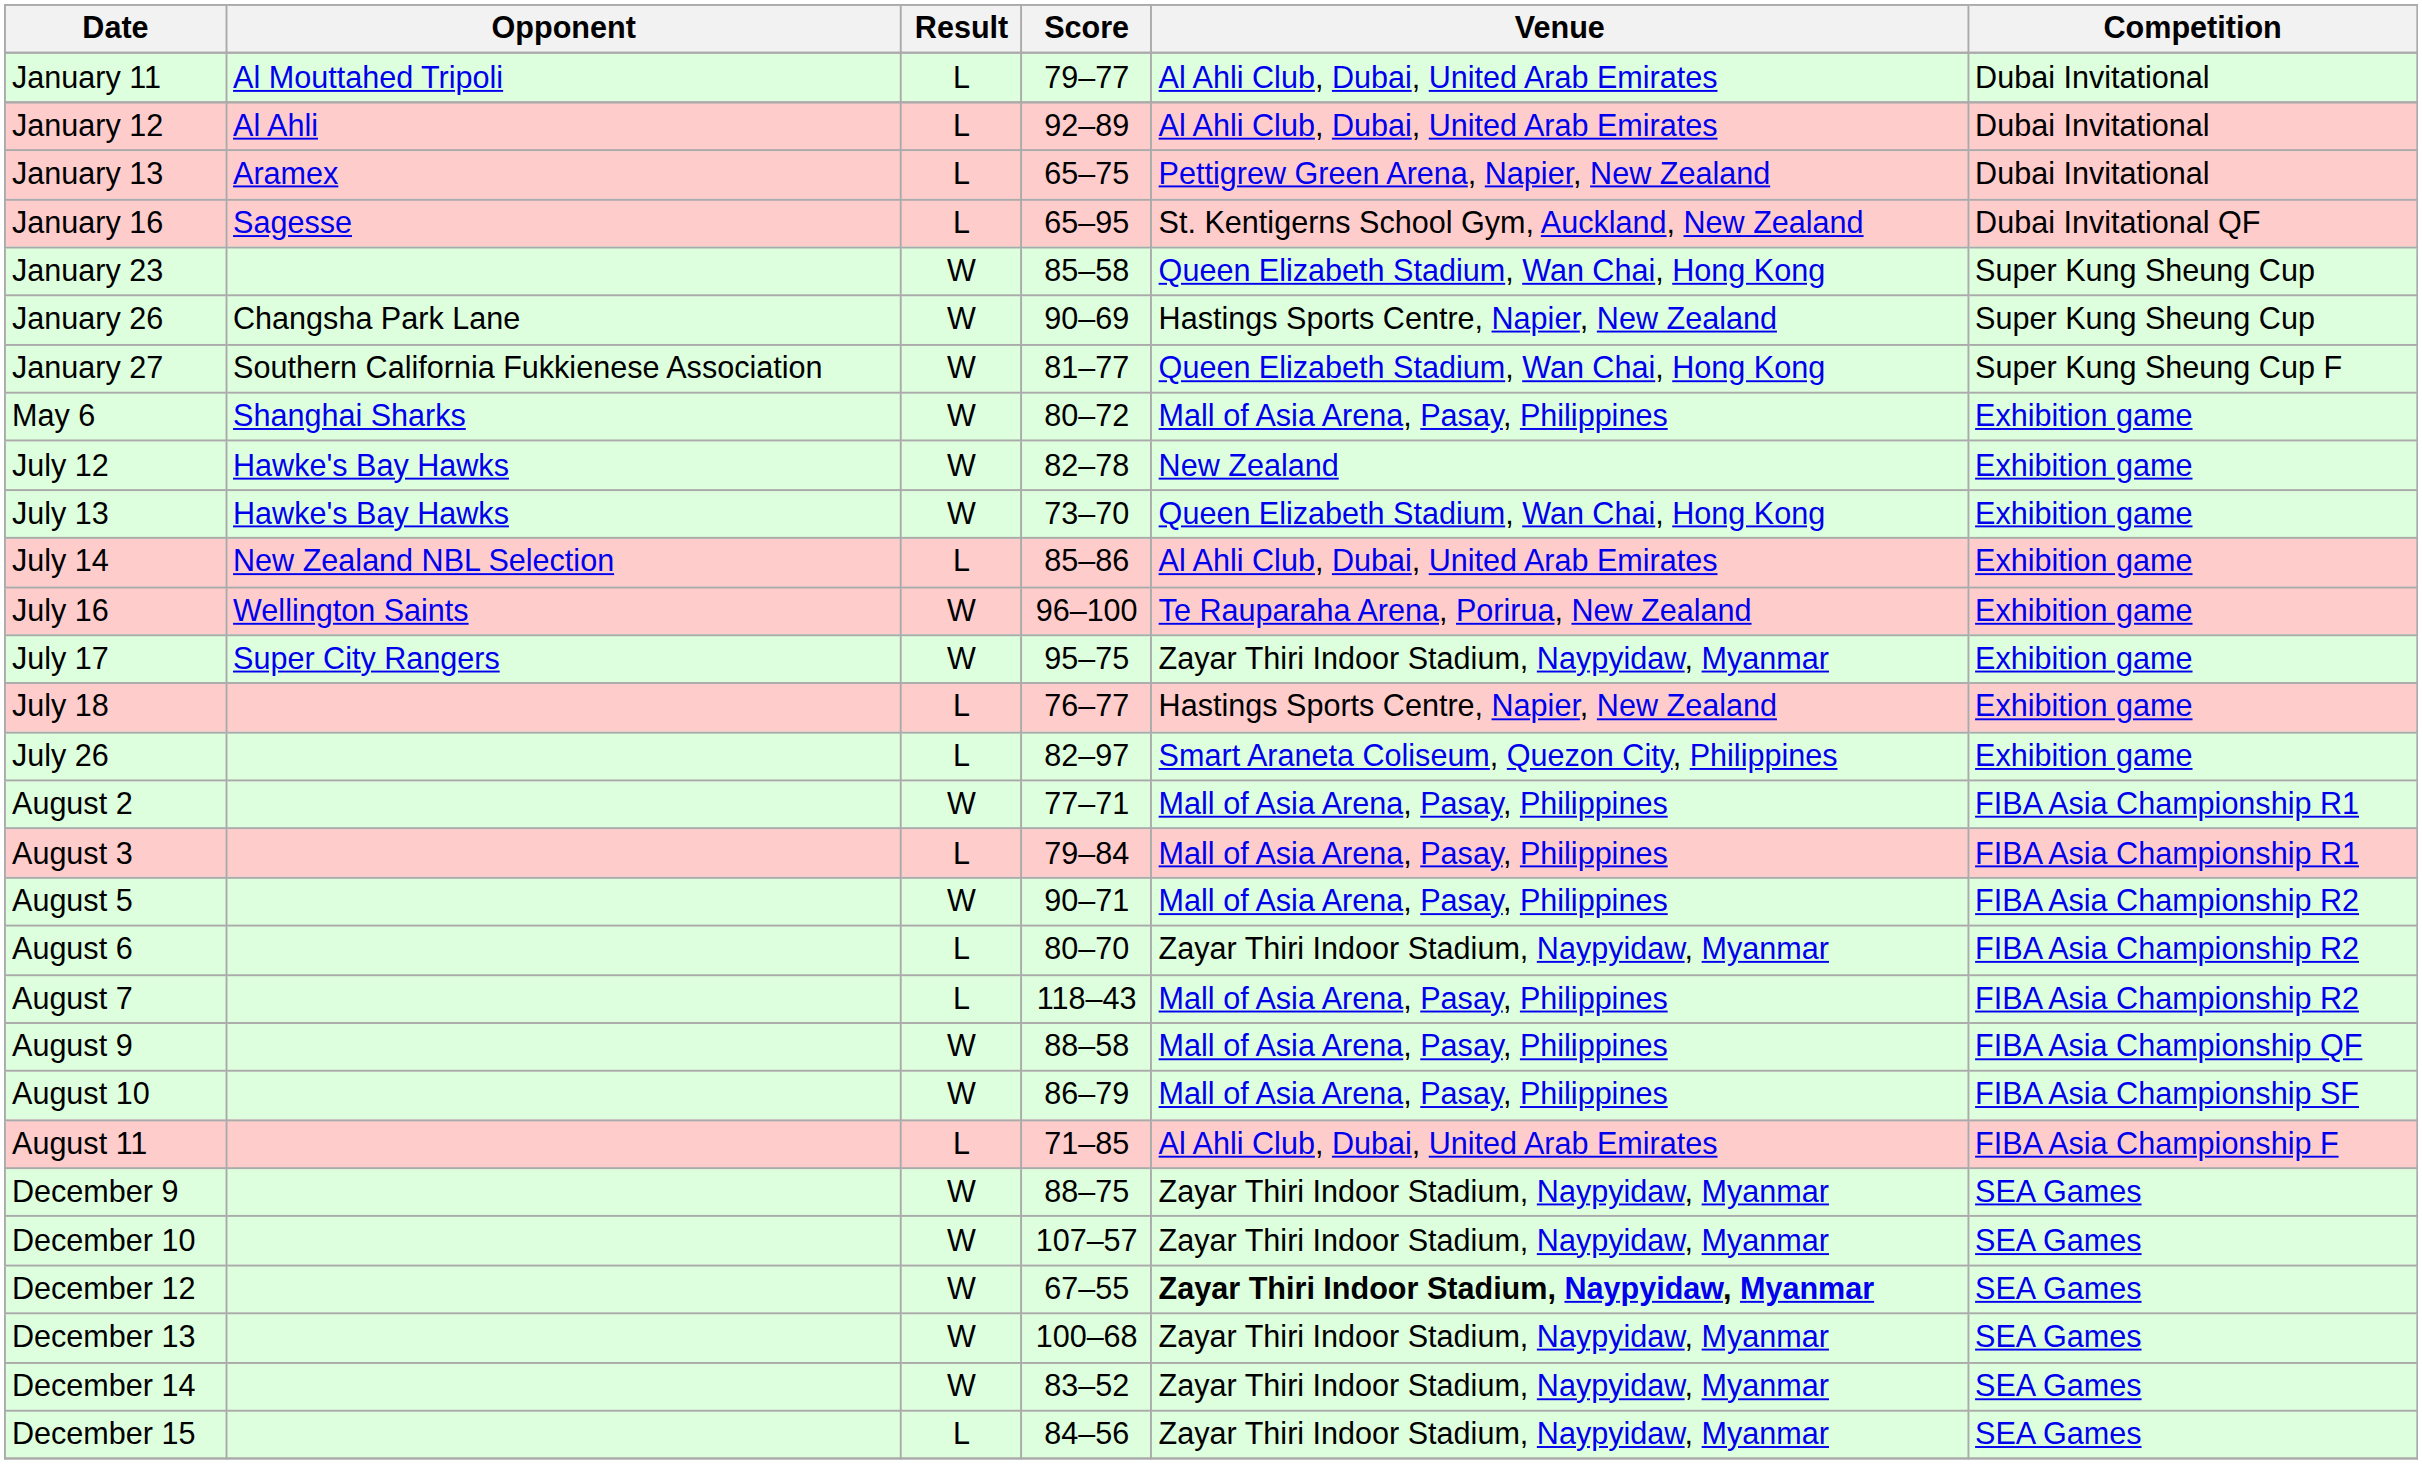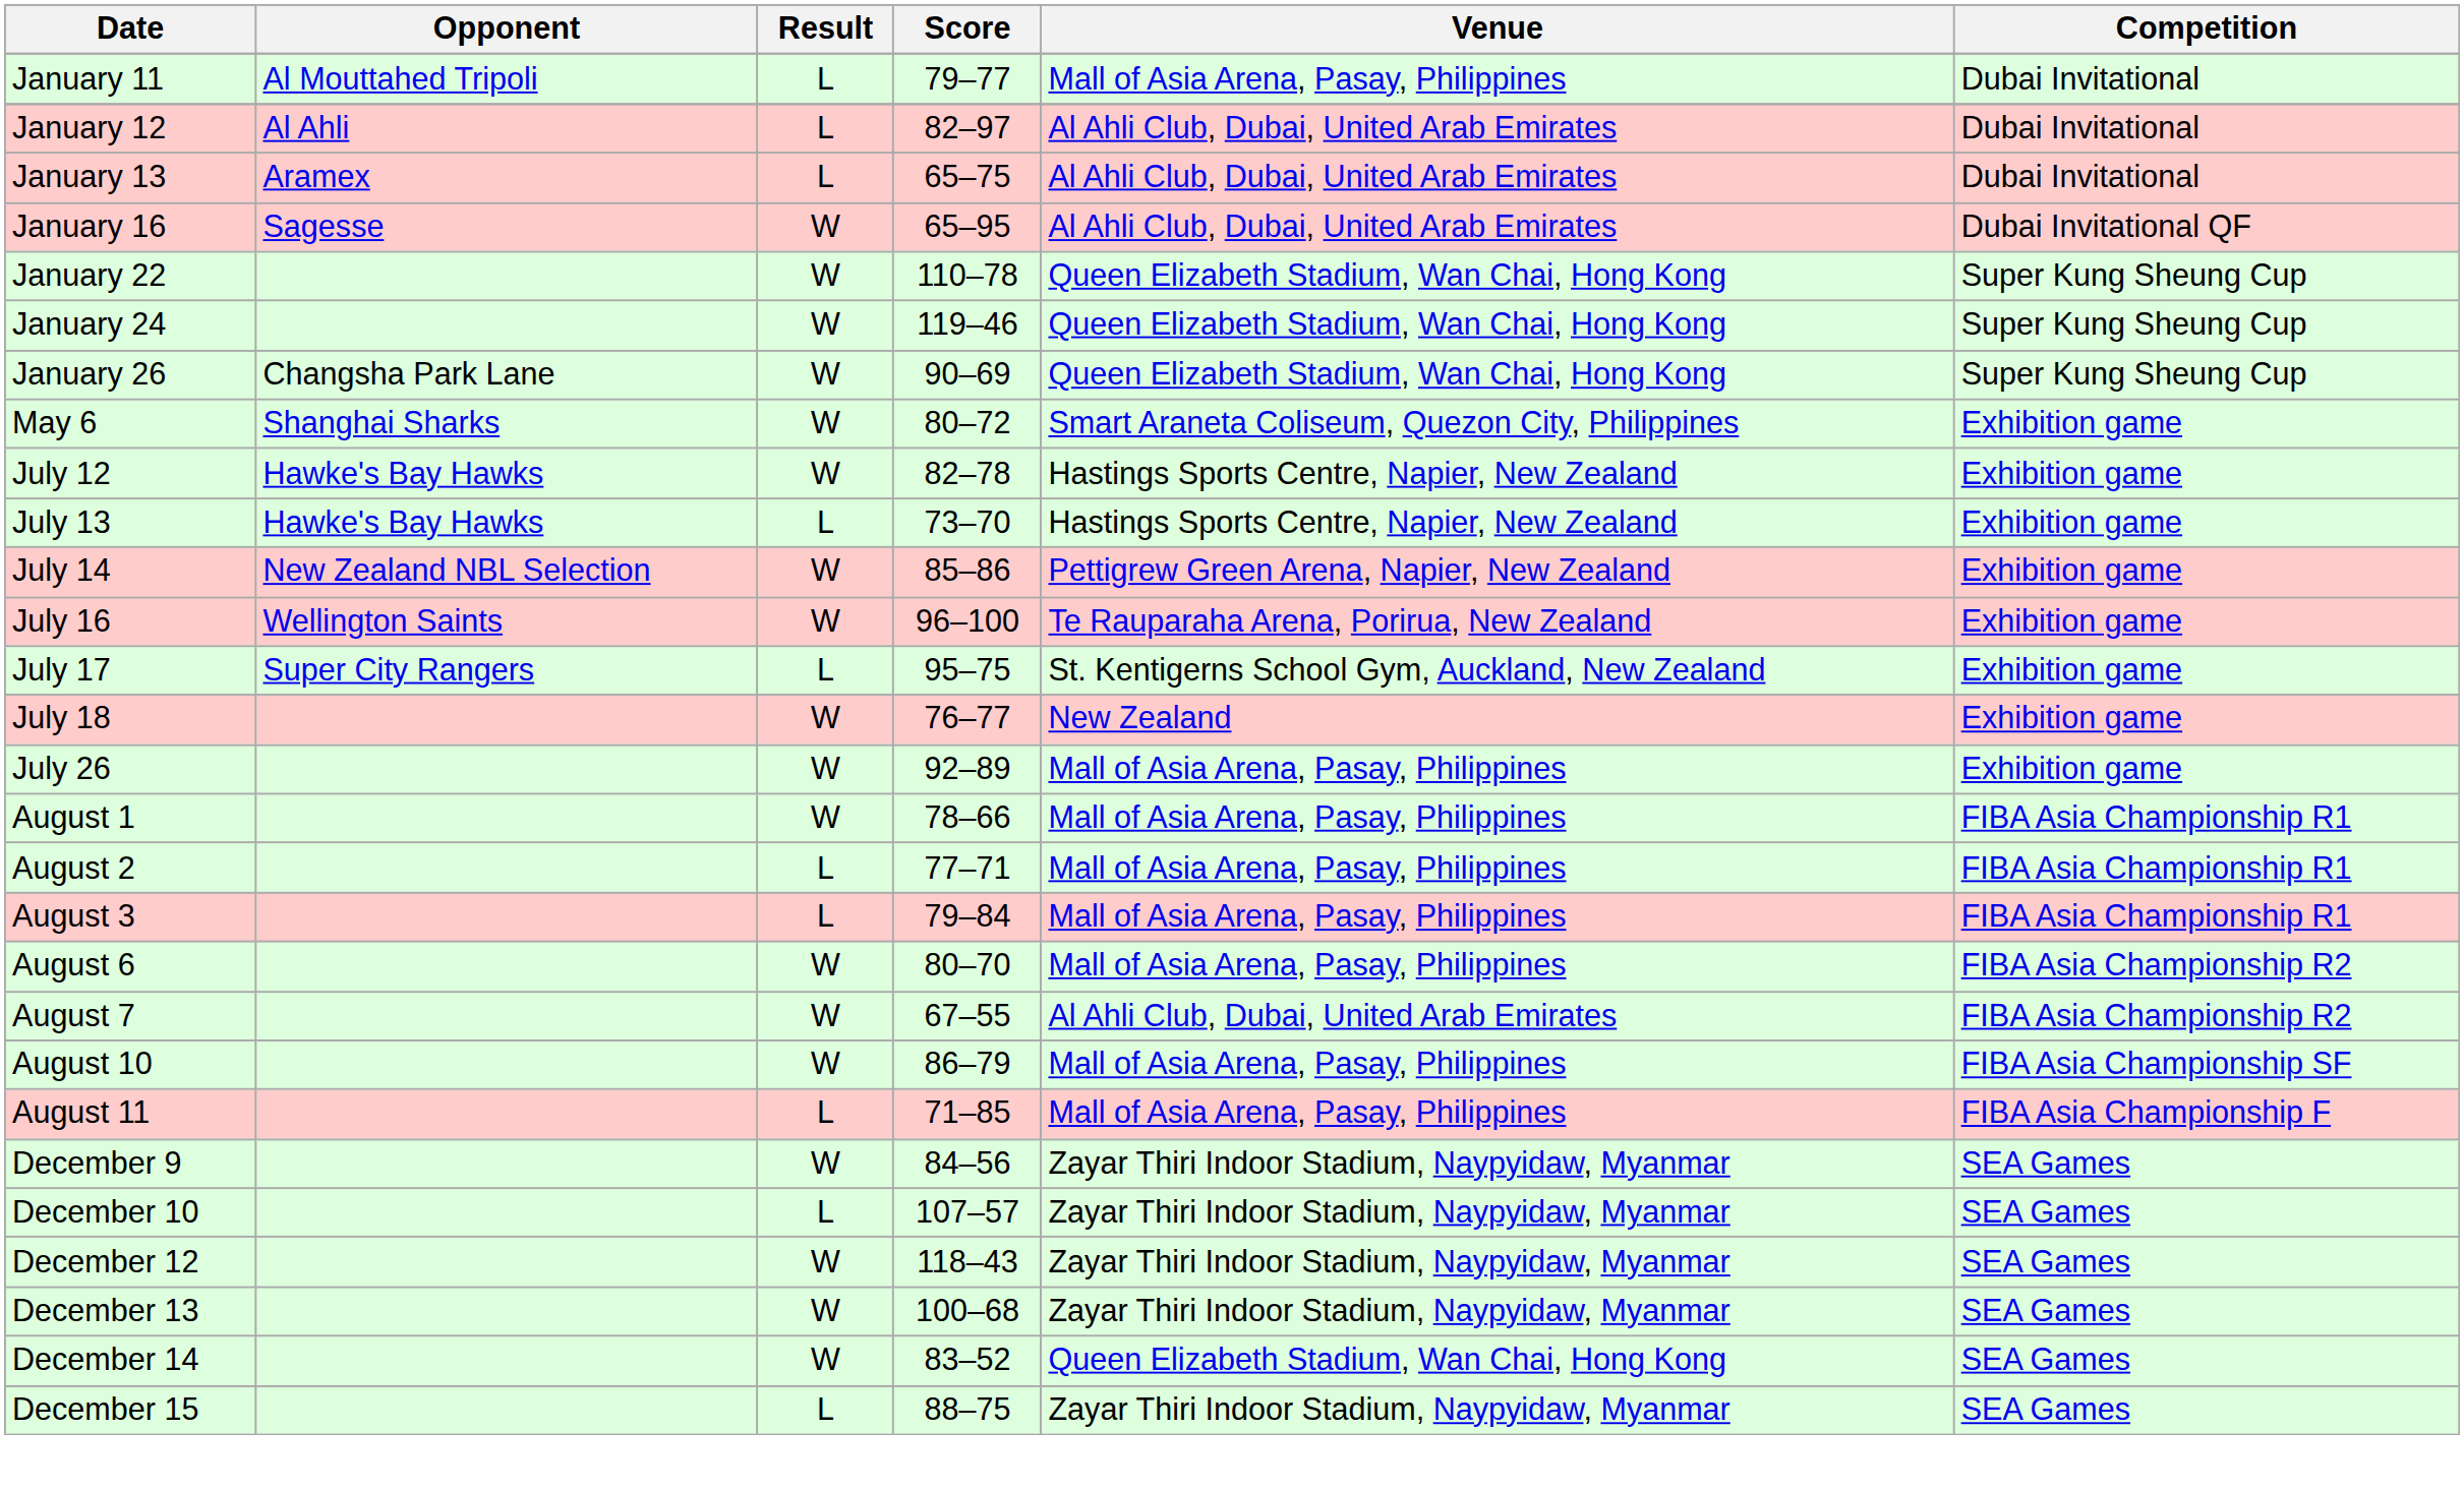January 11 | Venue: Al Ahli Club, Dubai, United Arab Emirates -> Mall of Asia Arena, Pasay, Philippines
January 12 | Score: 92–89 -> 82–97
January 13 | Venue: Pettigrew Green Arena, Napier, New Zealand -> Al Ahli Club, Dubai, United Arab Emirates
January 16 | Result: L -> W
January 16 | Venue: St. Kentigerns School Gym, Auckland, New Zealand -> Al Ahli Club, Dubai, United Arab Emirates
+ row: January 22 | W | 110–78 | Queen Elizabeth Stadium, Wan Chai, Hong Kong | Super Kung Sheung Cup
- row: January 23 | W | 85–58 | Queen Elizabeth Stadium, Wan Chai, Hong Kong | Super Kung Sheung Cup
+ row: January 24 | W | 119–46 | Queen Elizabeth Stadium, Wan Chai, Hong Kong | Super Kung Sheung Cup
January 26 | Venue: Hastings Sports Centre, Napier, New Zealand -> Queen Elizabeth Stadium, Wan Chai, Hong Kong
- row: January 27 | Southern California Fukkienese Association | W | 81–77 | Queen Elizabeth Stadium, Wan Chai, Hong Kong | Super Kung Sheung Cup F
May 6 | Venue: Mall of Asia Arena, Pasay, Philippines -> Smart Araneta Coliseum, Quezon City, Philippines
July 12 | Venue: New Zealand -> Hastings Sports Centre, Napier, New Zealand
July 13 | Result: W -> L
July 13 | Venue: Queen Elizabeth Stadium, Wan Chai, Hong Kong -> Hastings Sports Centre, Napier, New Zealand
July 14 | Result: L -> W
July 14 | Venue: Al Ahli Club, Dubai, United Arab Emirates -> Pettigrew Green Arena, Napier, New Zealand
July 17 | Result: W -> L
July 17 | Venue: Zayar Thiri Indoor Stadium, Naypyidaw, Myanmar -> St. Kentigerns School Gym, Auckland, New Zealand
July 18 | Result: L -> W
July 18 | Venue: Hastings Sports Centre, Napier, New Zealand -> New Zealand
July 26 | Result: L -> W
July 26 | Score: 82–97 -> 92–89
July 26 | Venue: Smart Araneta Coliseum, Quezon City, Philippines -> Mall of Asia Arena, Pasay, Philippines
+ row: August 1 | W | 78–66 | Mall of Asia Arena, Pasay, Philippines | FIBA Asia Championship R1
August 2 | Result: W -> L
- row: August 5 | W | 90–71 | Mall of Asia Arena, Pasay, Philippines | FIBA Asia Championship R2
August 6 | Result: L -> W
August 6 | Venue: Zayar Thiri Indoor Stadium, Naypyidaw, Myanmar -> Mall of Asia Arena, Pasay, Philippines
August 7 | Result: L -> W
August 7 | Score: 118–43 -> 67–55
August 7 | Venue: Mall of Asia Arena, Pasay, Philippines -> Al Ahli Club, Dubai, United Arab Emirates
- row: August 9 | W | 88–58 | Mall of Asia Arena, Pasay, Philippines | FIBA Asia Championship QF
August 11 | Venue: Al Ahli Club, Dubai, United Arab Emirates -> Mall of Asia Arena, Pasay, Philippines
December 9 | Score: 88–75 -> 84–56
December 10 | Result: W -> L
December 12 | Score: 67–55 -> 118–43
December 12 | Venue: bold -> normal
December 14 | Venue: Zayar Thiri Indoor Stadium, Naypyidaw, Myanmar -> Queen Elizabeth Stadium, Wan Chai, Hong Kong
December 15 | Score: 84–56 -> 88–75
